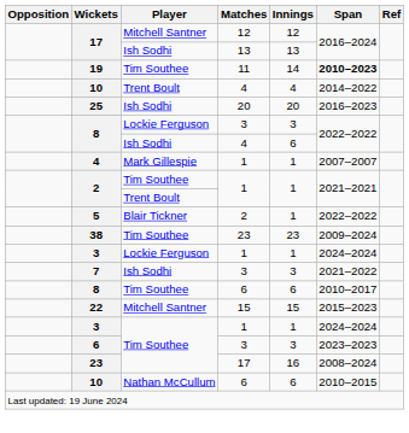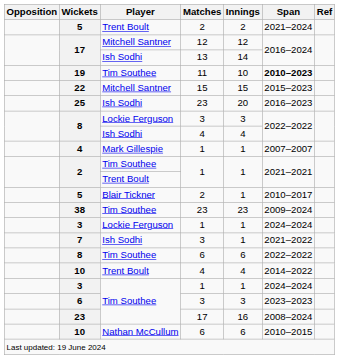+ row: 5 | Trent Boult | 2 | 2 | 2021–2024
17 / Ish Sodhi | Innings: 13 -> 14
19 | Innings: 14 -> 10
rows swapped: 22 <-> 10 / Trent Boult
25 | Matches: 20 -> 23
8 / Ish Sodhi | Innings: 6 -> 4
5 / Blair Tickner | Span: 2022–2022 -> 2010–2017
7 | Innings: 3 -> 1
8 / Tim Southee | Span: 2010–2017 -> 2022–2022
